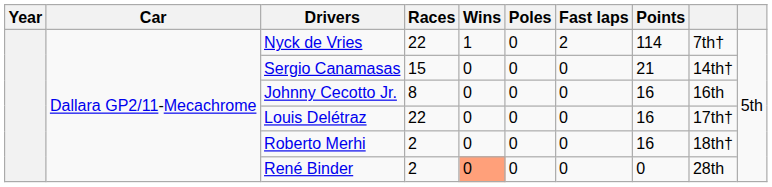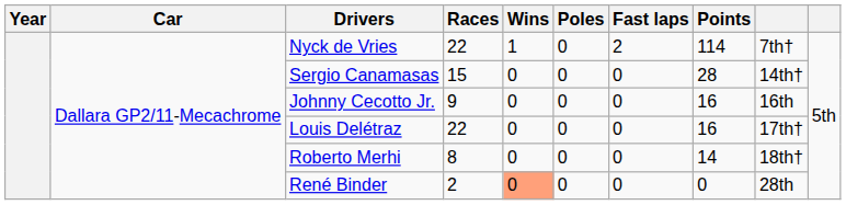Sergio Canamasas | Points: 21 -> 28
Johnny Cecotto Jr. | Races: 8 -> 9
Roberto Merhi | Races: 2 -> 8
Roberto Merhi | Points: 16 -> 14
